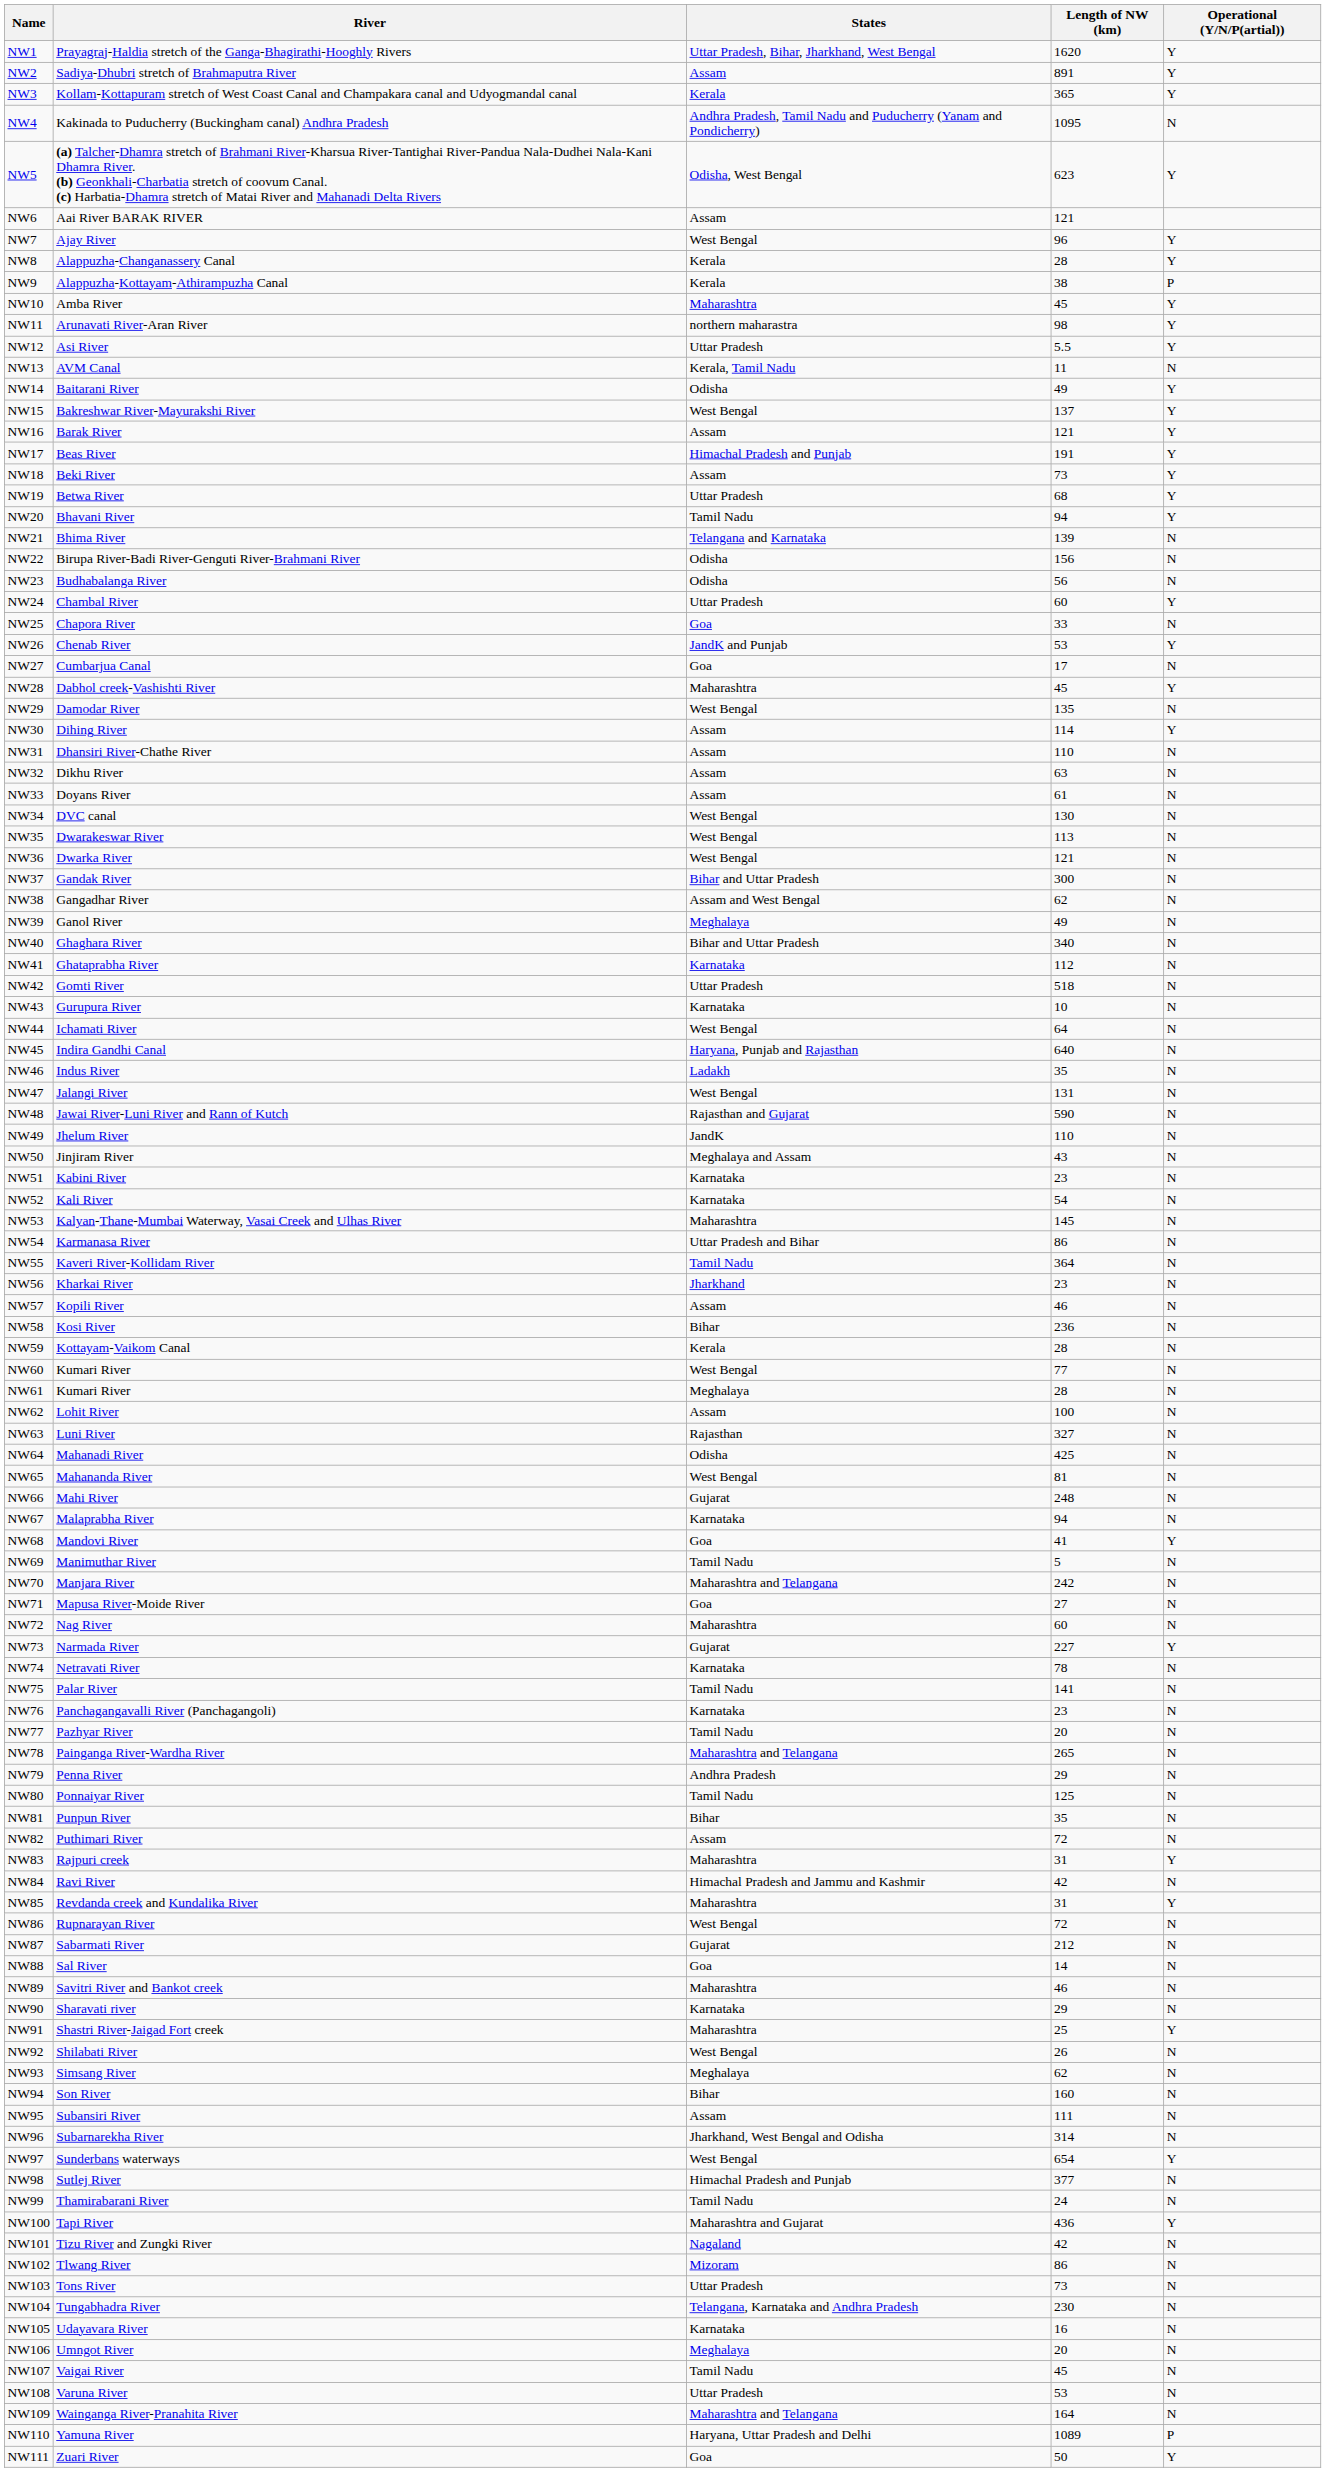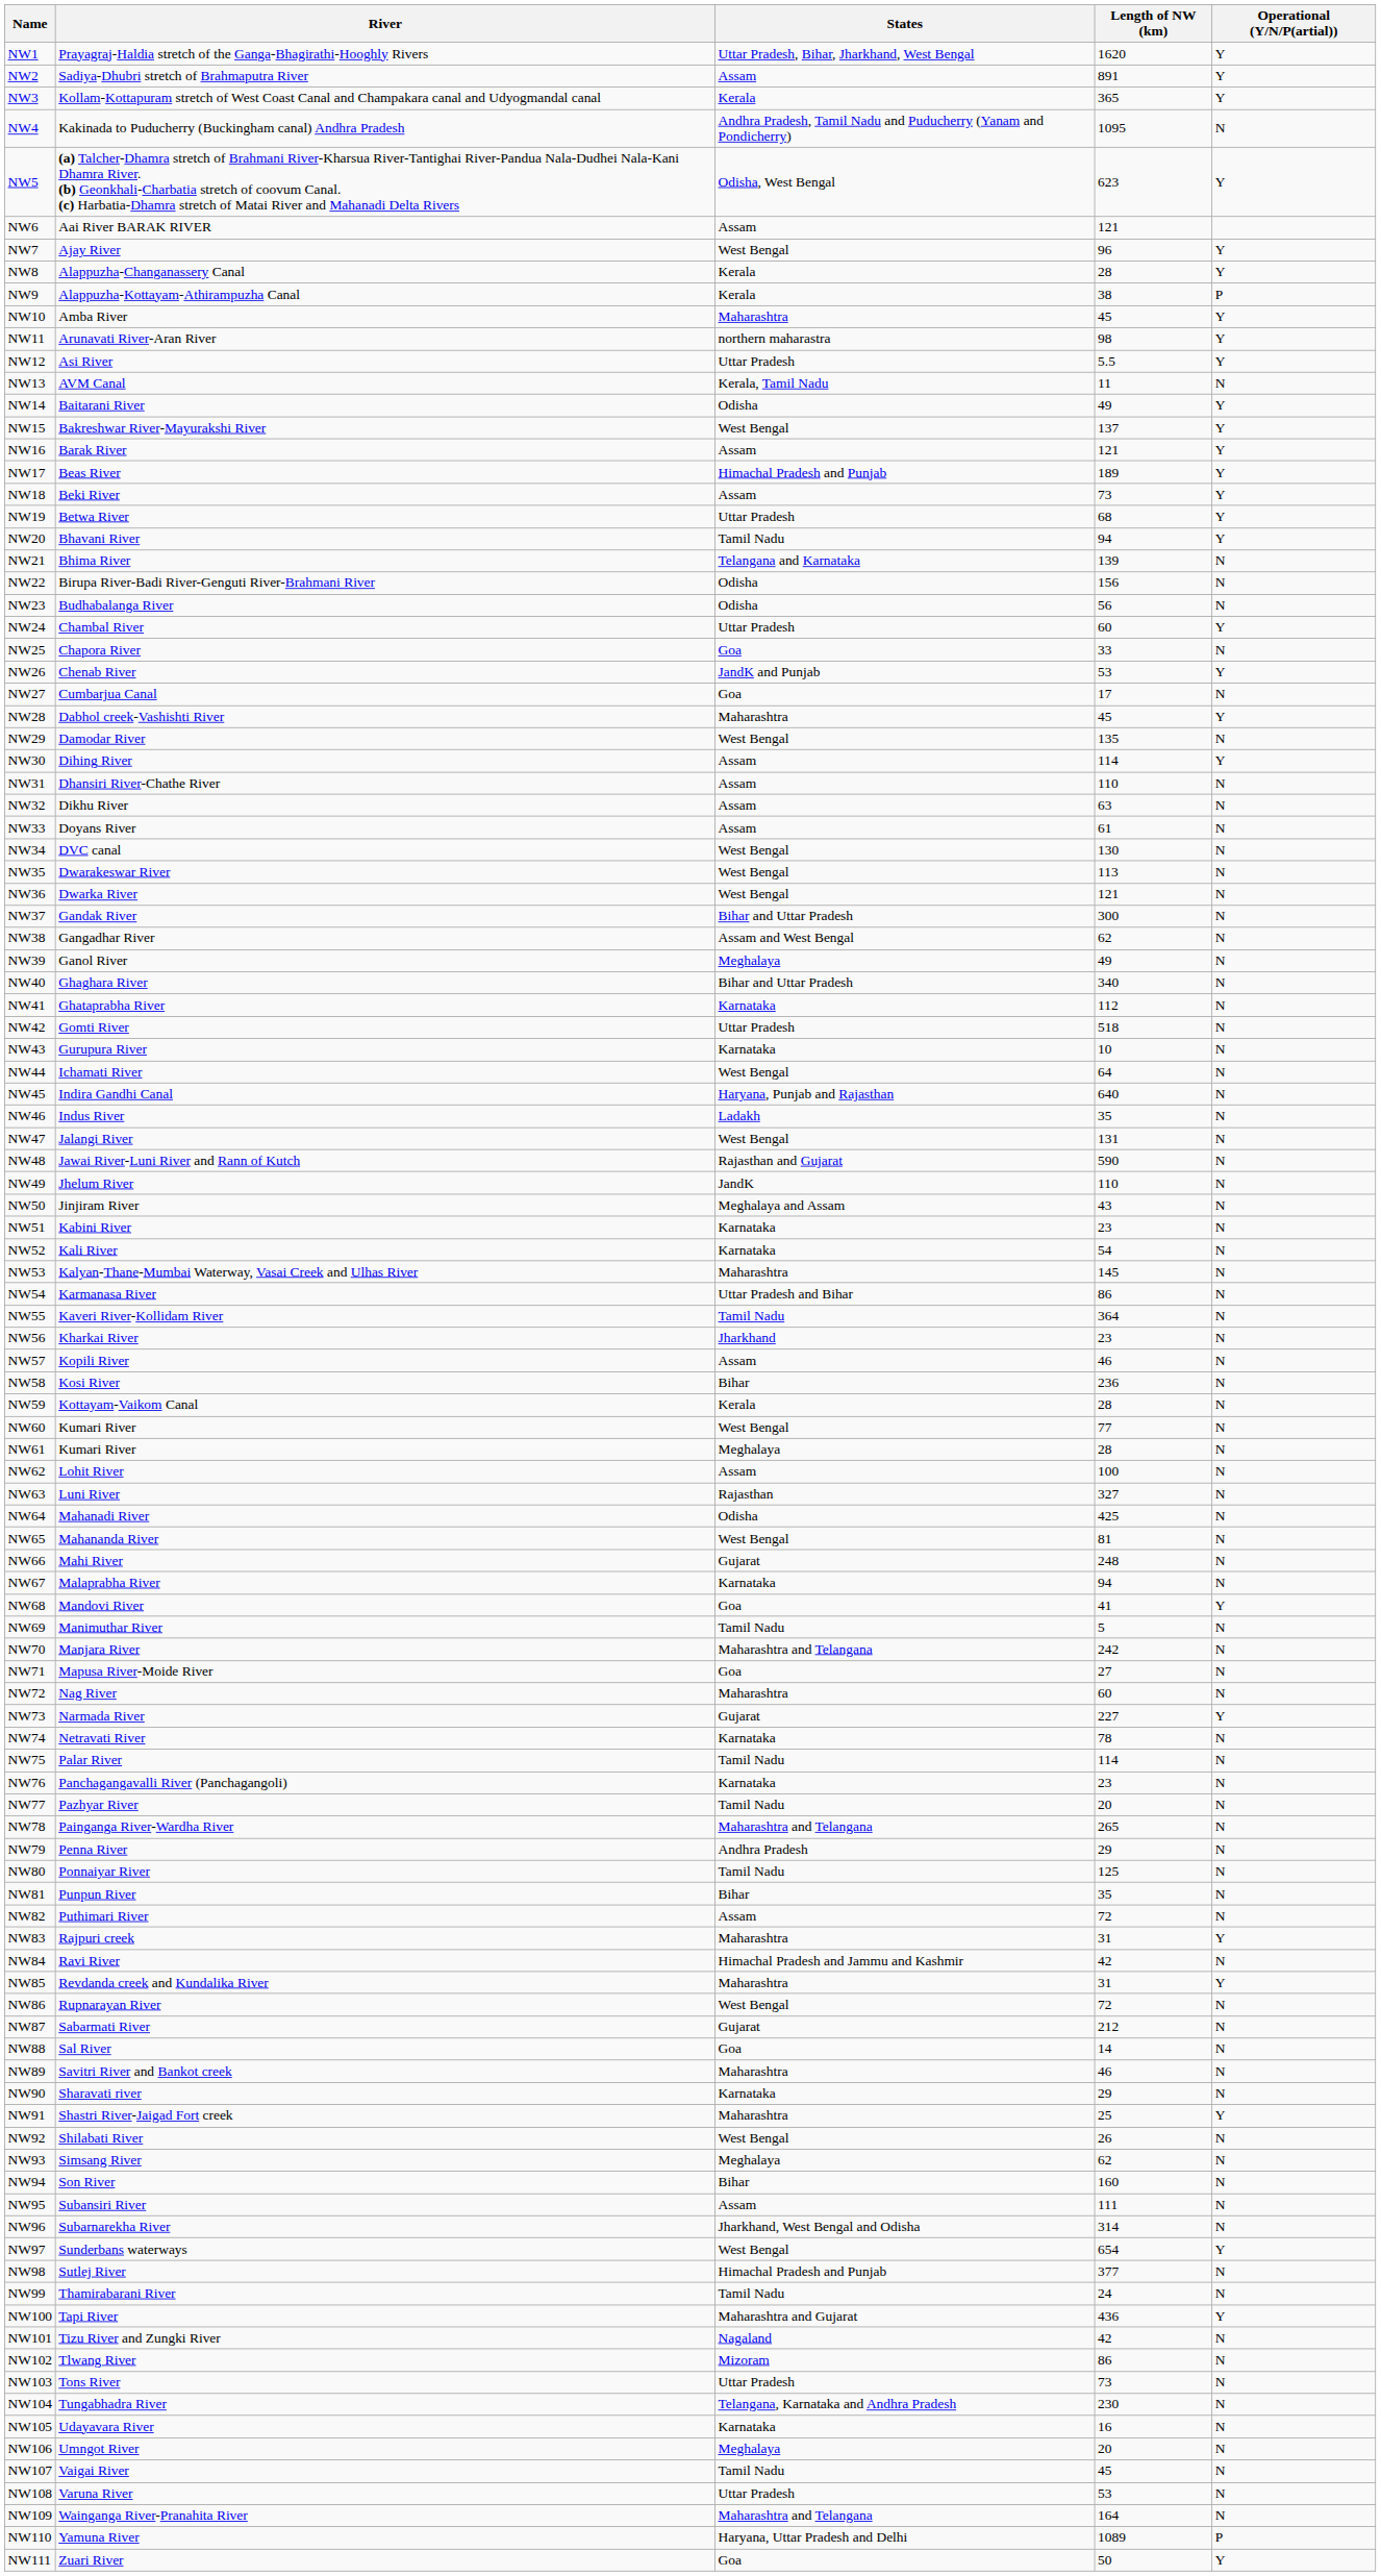NW17 | Length of NW (km): 191 -> 189
NW75 | Length of NW (km): 141 -> 114
